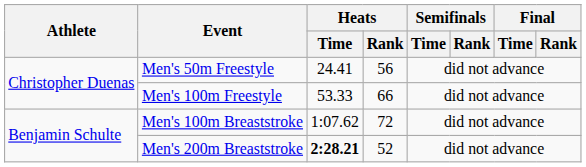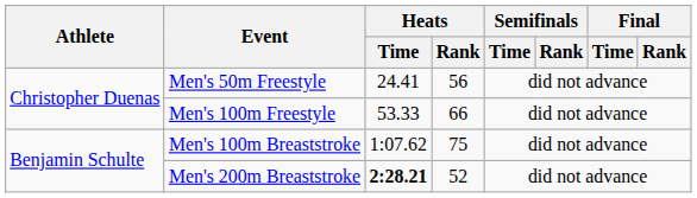Men's 100m Breaststroke | Heats / Rank: 72 -> 75
